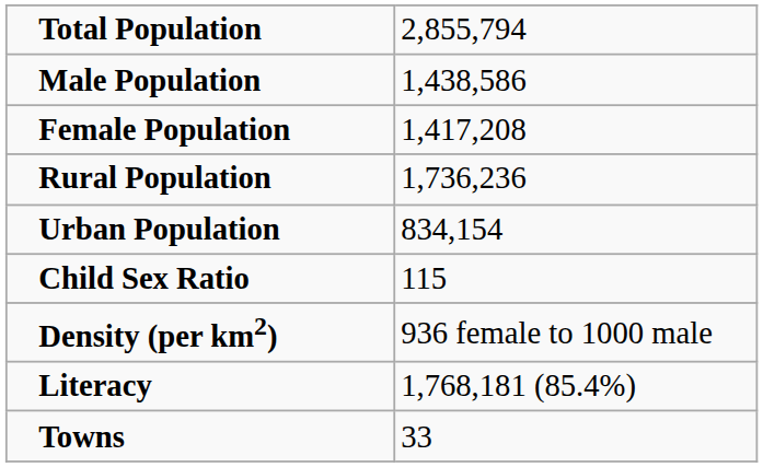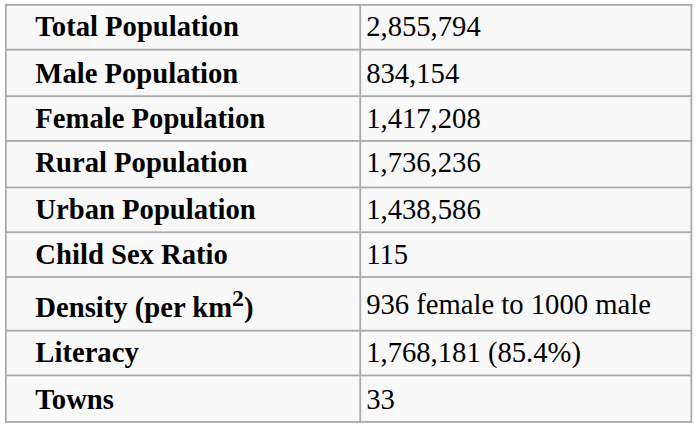Male Population | column 2: 1,438,586 -> 834,154
Urban Population | column 2: 834,154 -> 1,438,586
